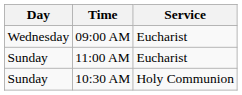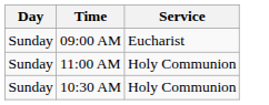09:00 AM | Day: Wednesday -> Sunday
11:00 AM | Service: Eucharist -> Holy Communion
